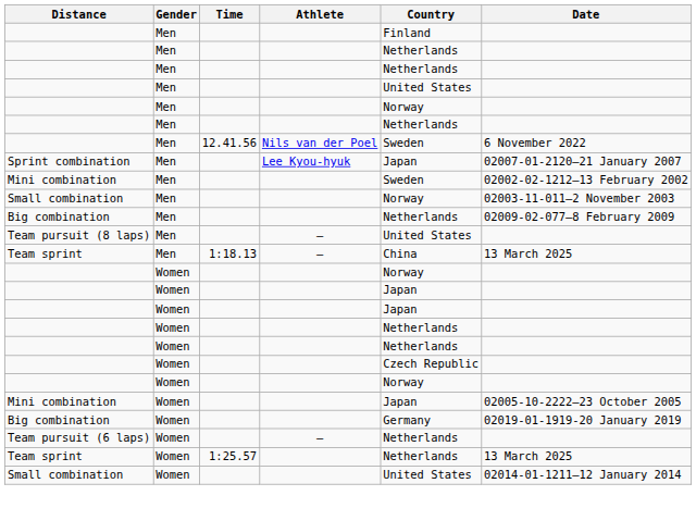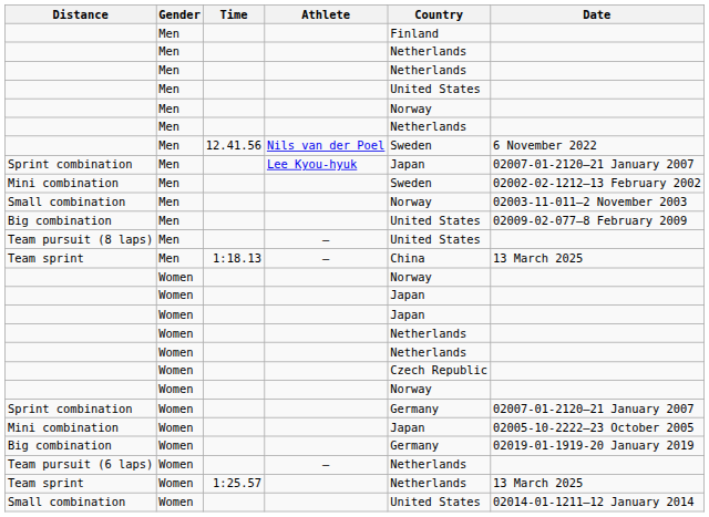Big combination / Men | Country: Netherlands -> United States
+ row: Sprint combination | Women | Germany | 02007-01-2120–21 January 2007
